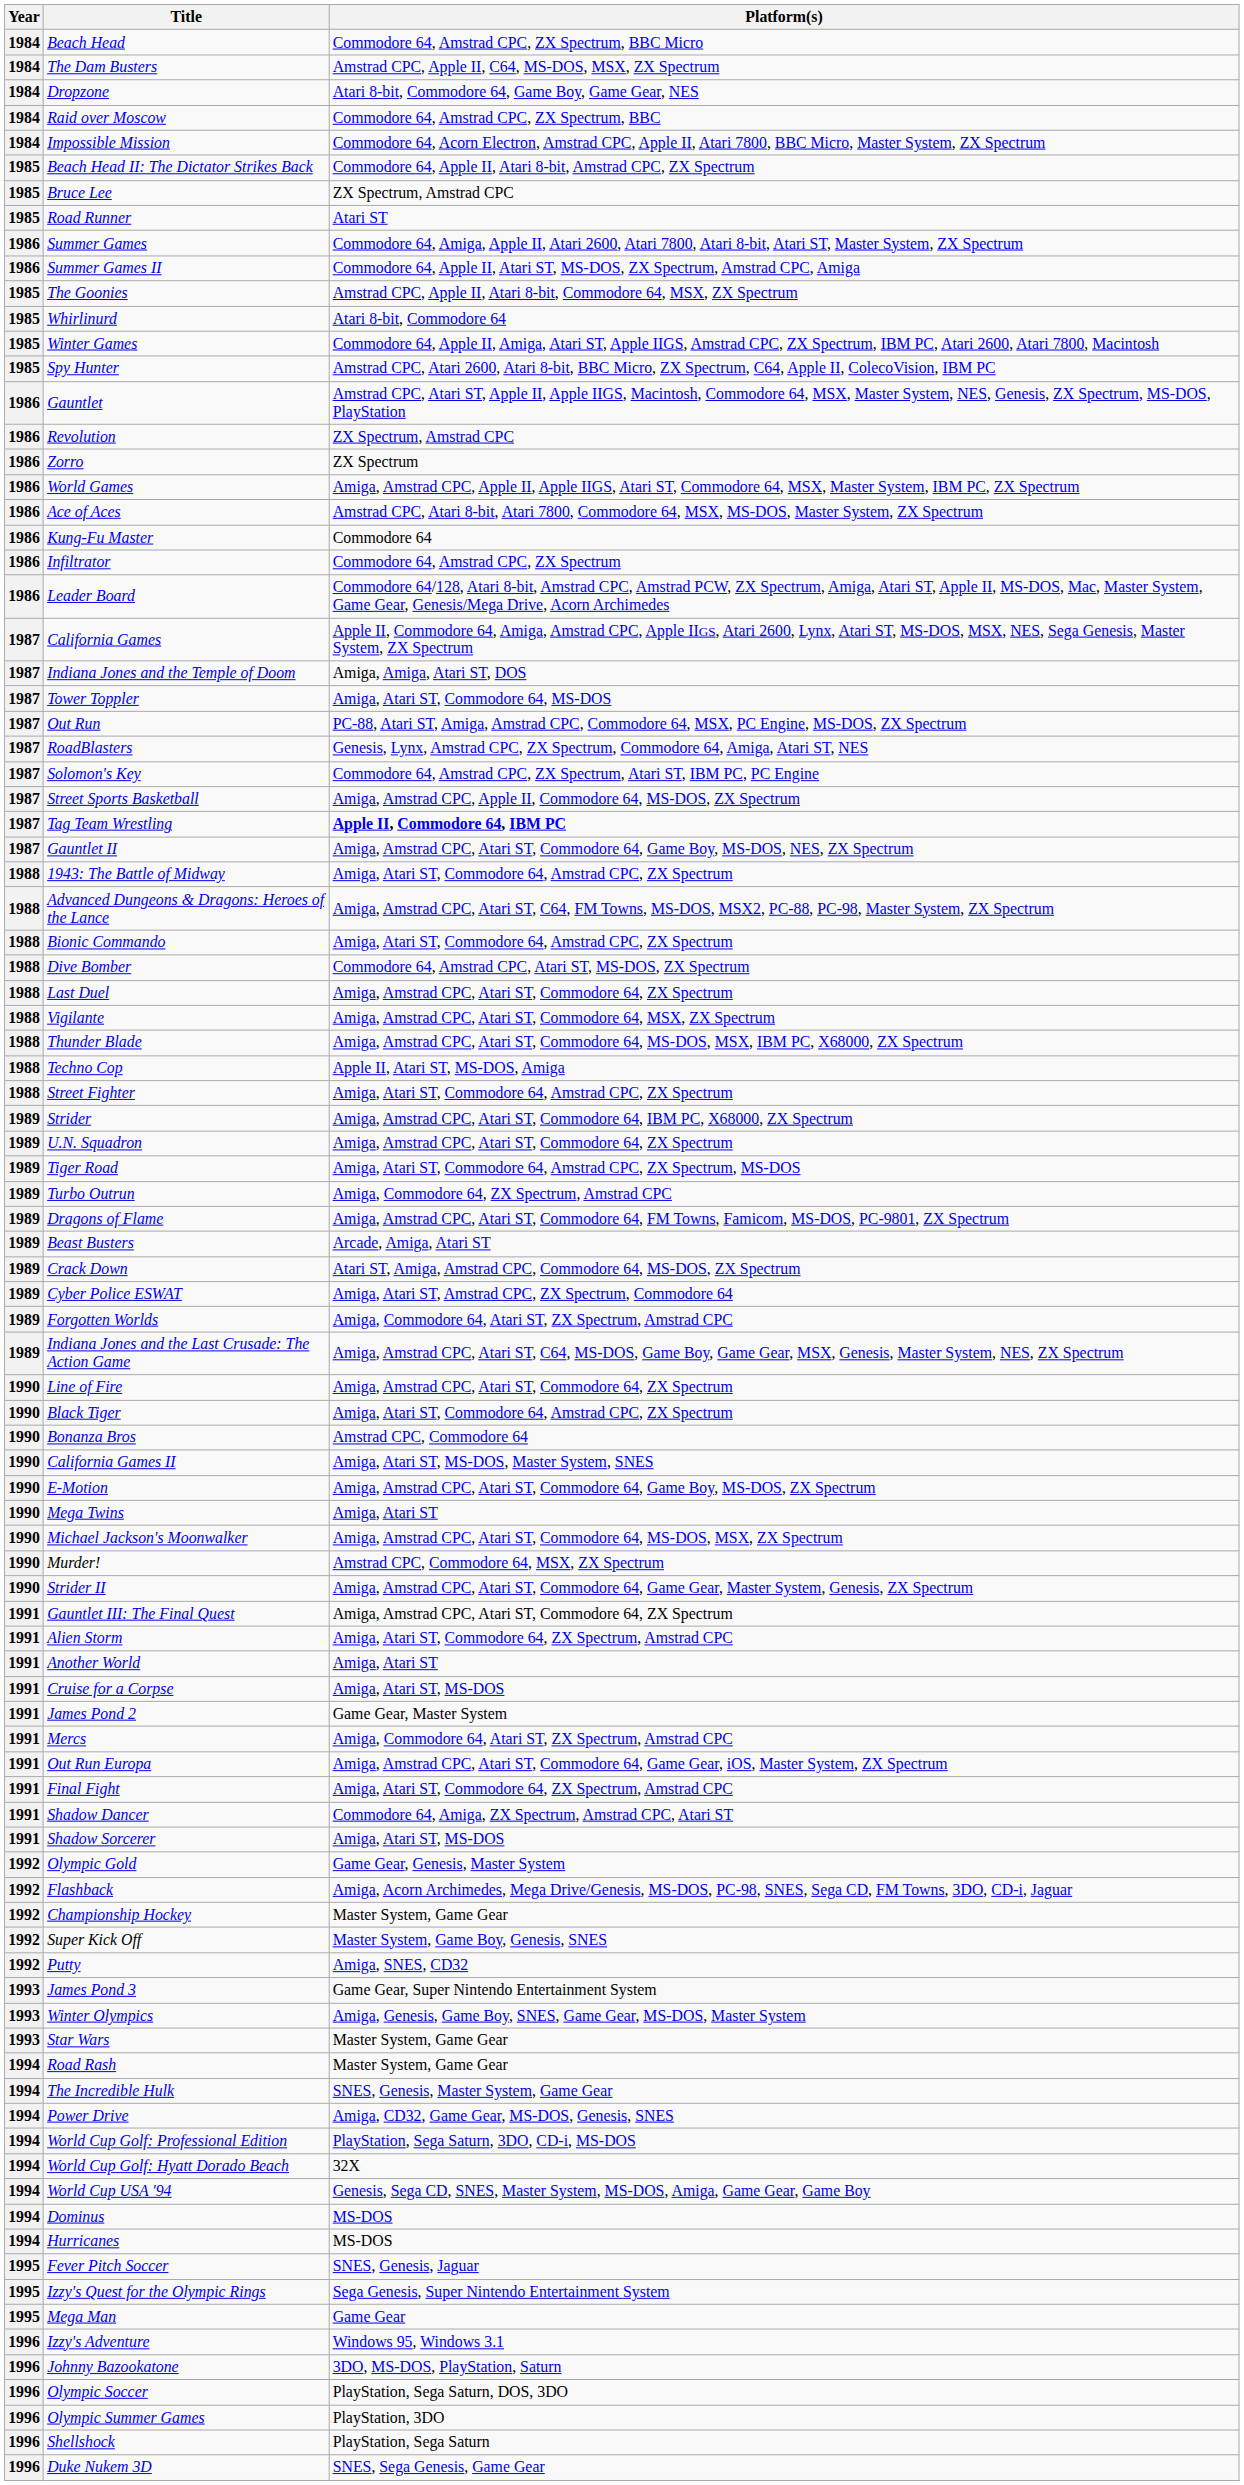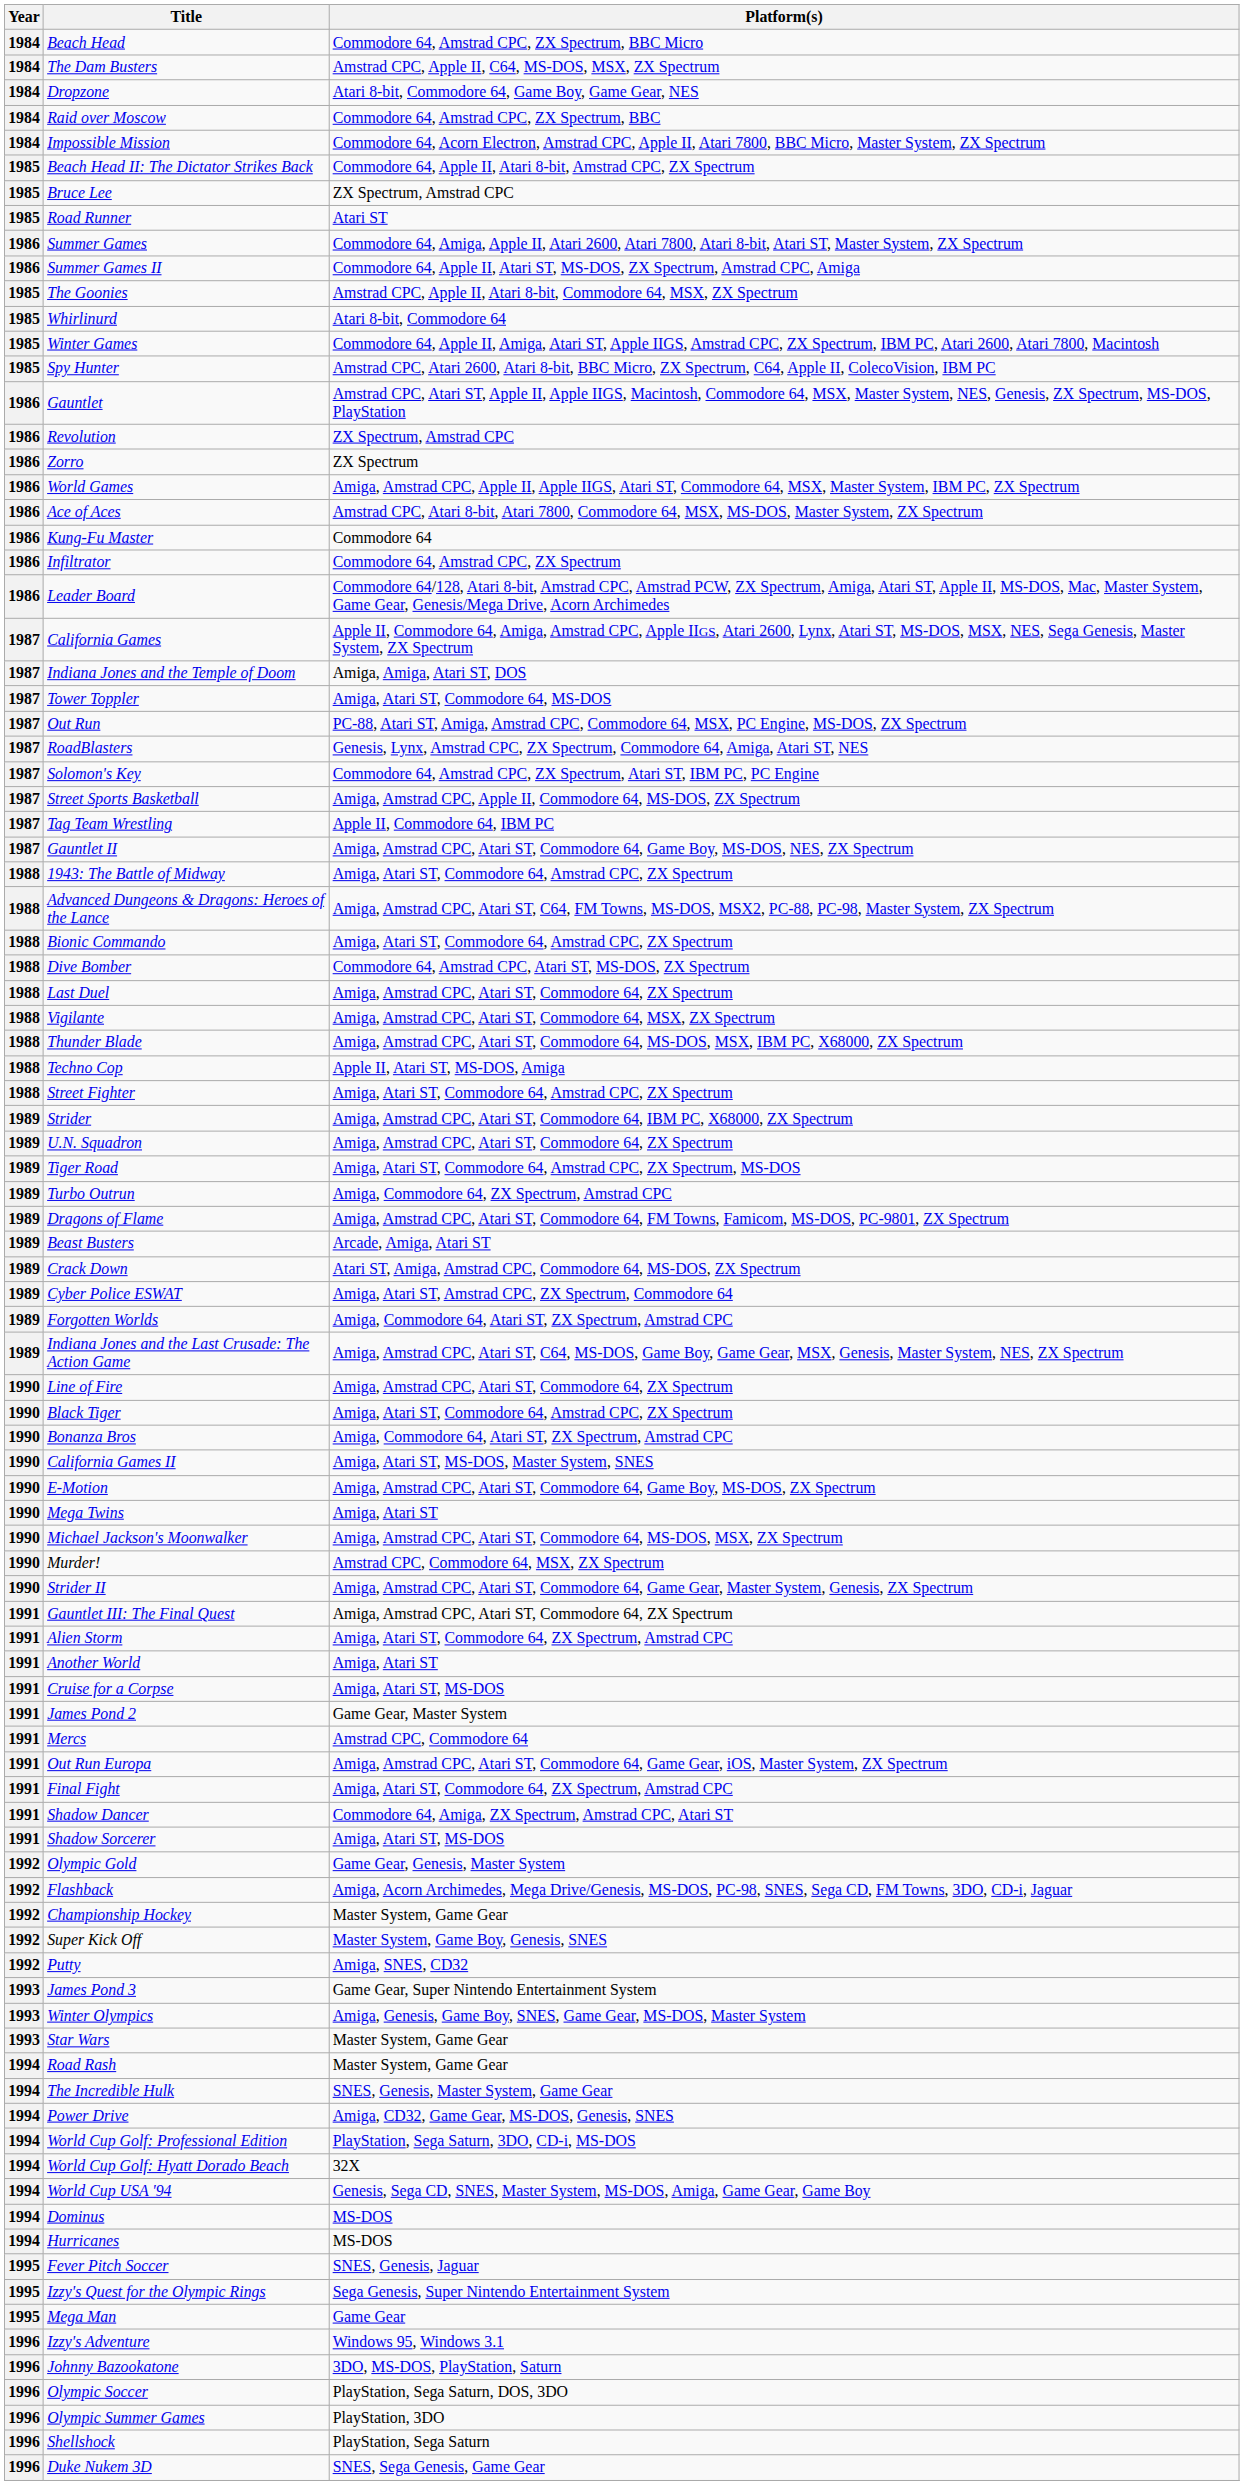Tag Team Wrestling | Platform(s): bold -> normal
Bonanza Bros | Platform(s): Amstrad CPC, Commodore 64 -> Amiga, Commodore 64, Atari ST, ZX Spectrum, Amstrad CPC
Mercs | Platform(s): Amiga, Commodore 64, Atari ST, ZX Spectrum, Amstrad CPC -> Amstrad CPC, Commodore 64
